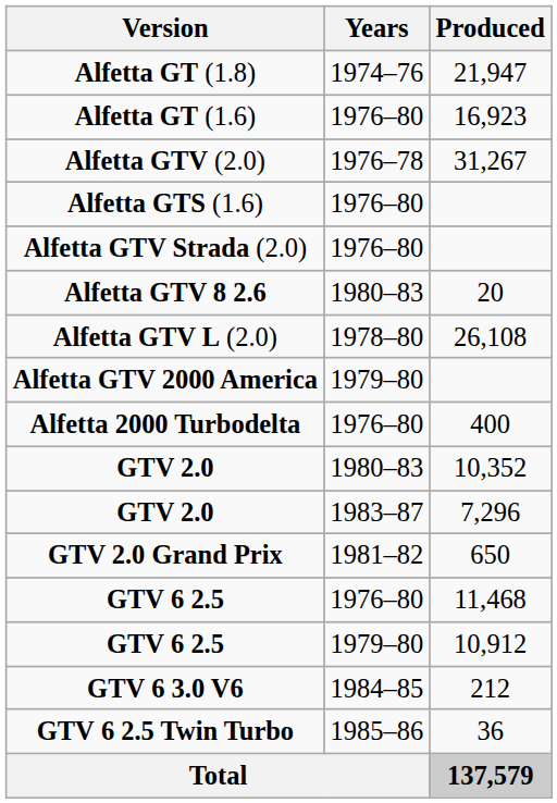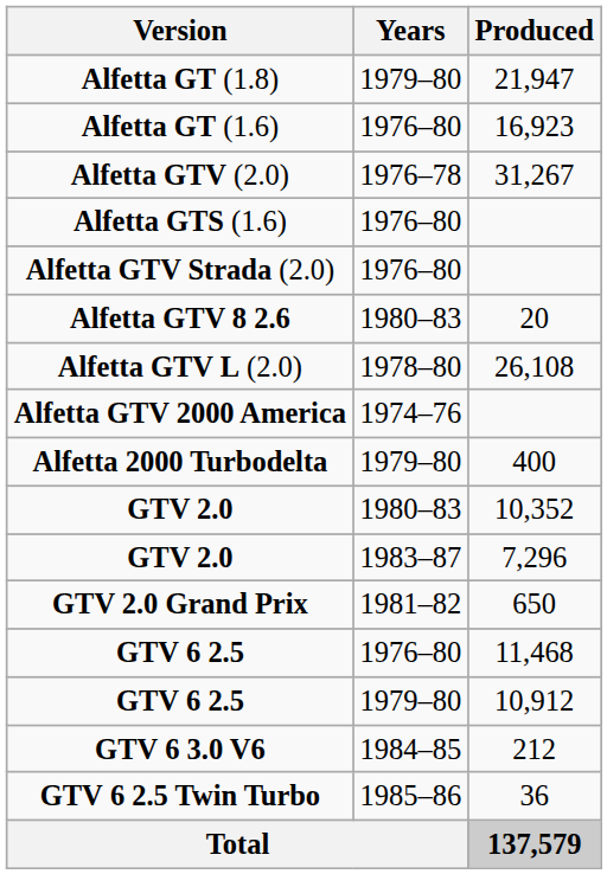Alfetta GT (1.8) | Years: 1974–76 -> 1979–80
Alfetta GTV 2000 America | Years: 1979–80 -> 1974–76
Alfetta 2000 Turbodelta | Years: 1976–80 -> 1979–80
